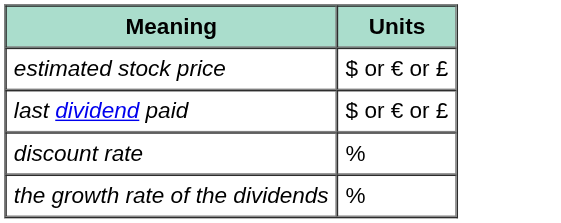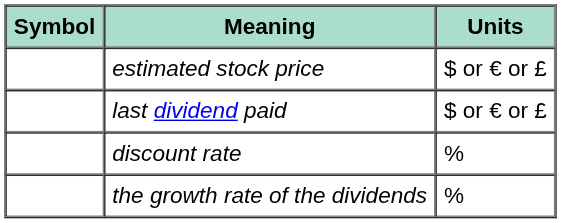+ column: Symbol
